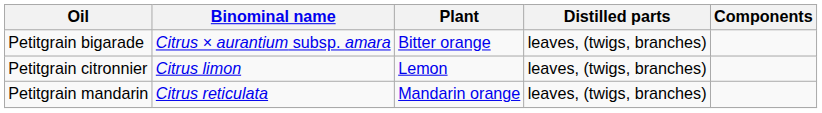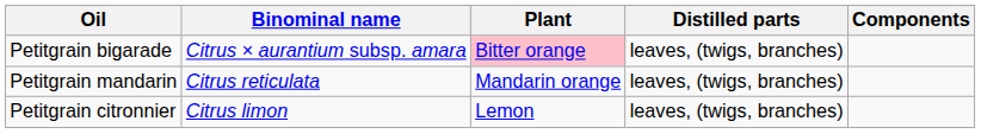Petitgrain bigarade | Plant: no background -> pink background
rows swapped: Petitgrain mandarin <-> Petitgrain citronnier
